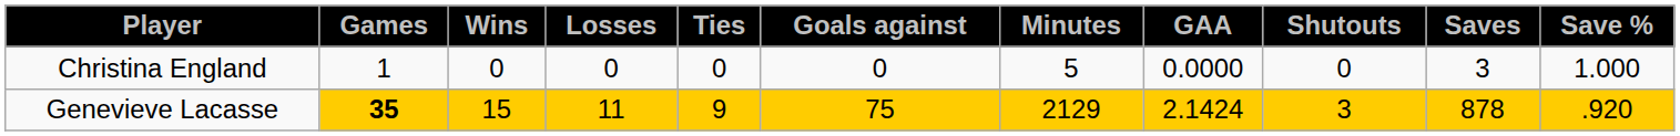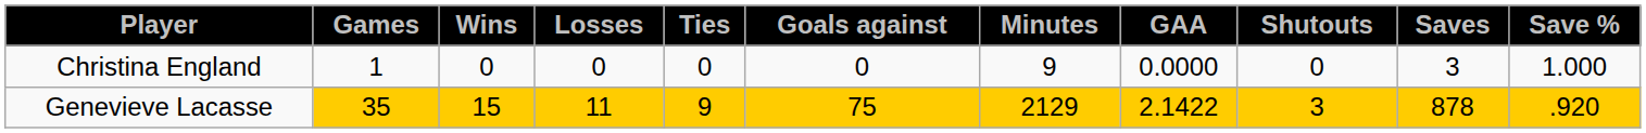Christina England | Minutes: 5 -> 9
Genevieve Lacasse | Games: bold -> normal
Genevieve Lacasse | GAA: 2.1424 -> 2.1422
